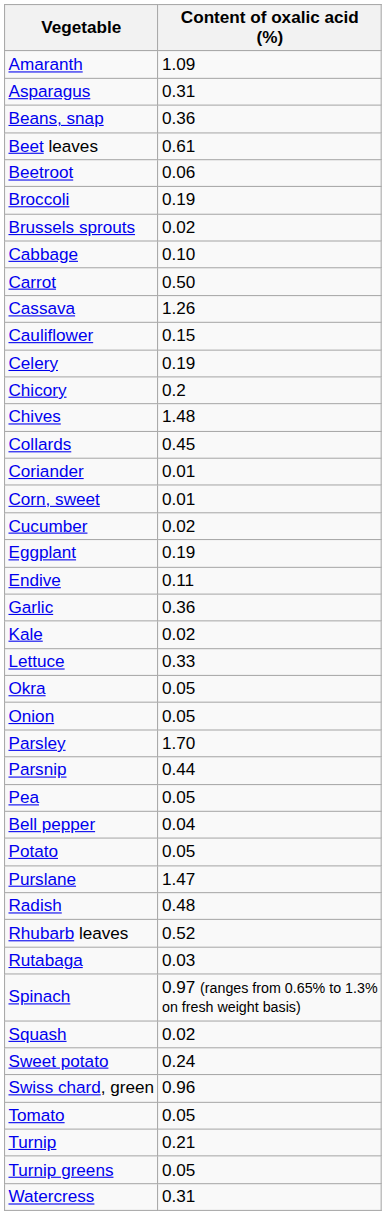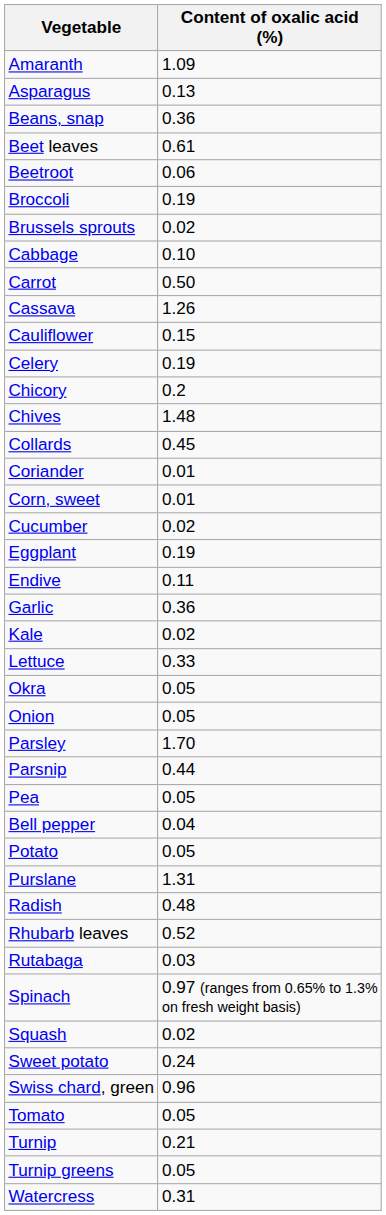Asparagus | Content of oxalic acid (%): 0.31 -> 0.13
Purslane | Content of oxalic acid (%): 1.47 -> 1.31
